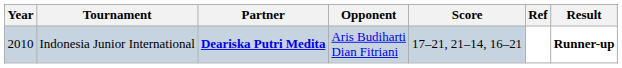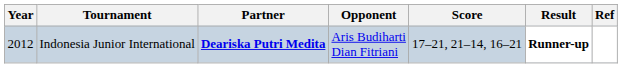columns swapped: Result <-> Ref
Indonesia Junior International | Year: 2010 -> 2012
